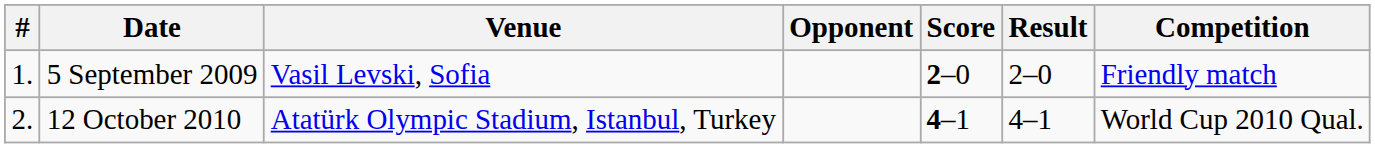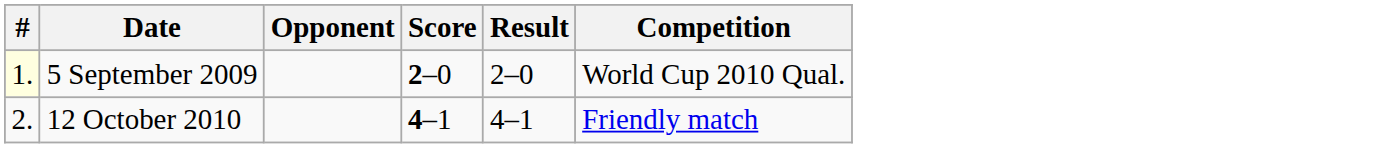- column: Venue | Vasil Levski, Sofia | Atatürk Olympic Stadium, Istanbul, Turkey
5 September 2009 | #: no background -> lightyellow background
5 September 2009 | Competition: Friendly match -> World Cup 2010 Qual.
12 October 2010 | Competition: World Cup 2010 Qual. -> Friendly match
